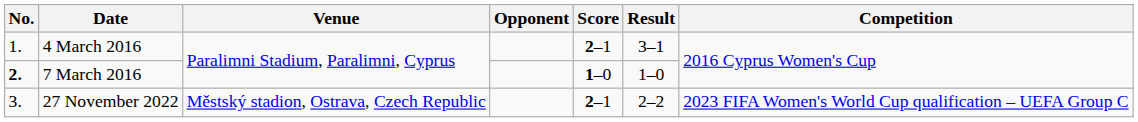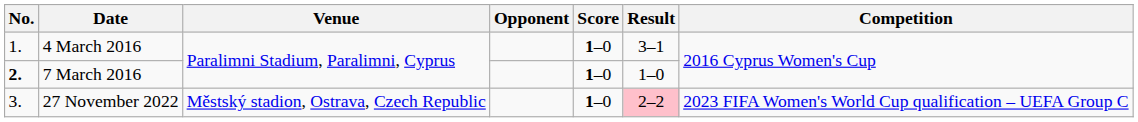4 March 2016 | Score: 2–1 -> 1–0
27 November 2022 | Score: 2–1 -> 1–0
27 November 2022 | Result: no background -> pink background
